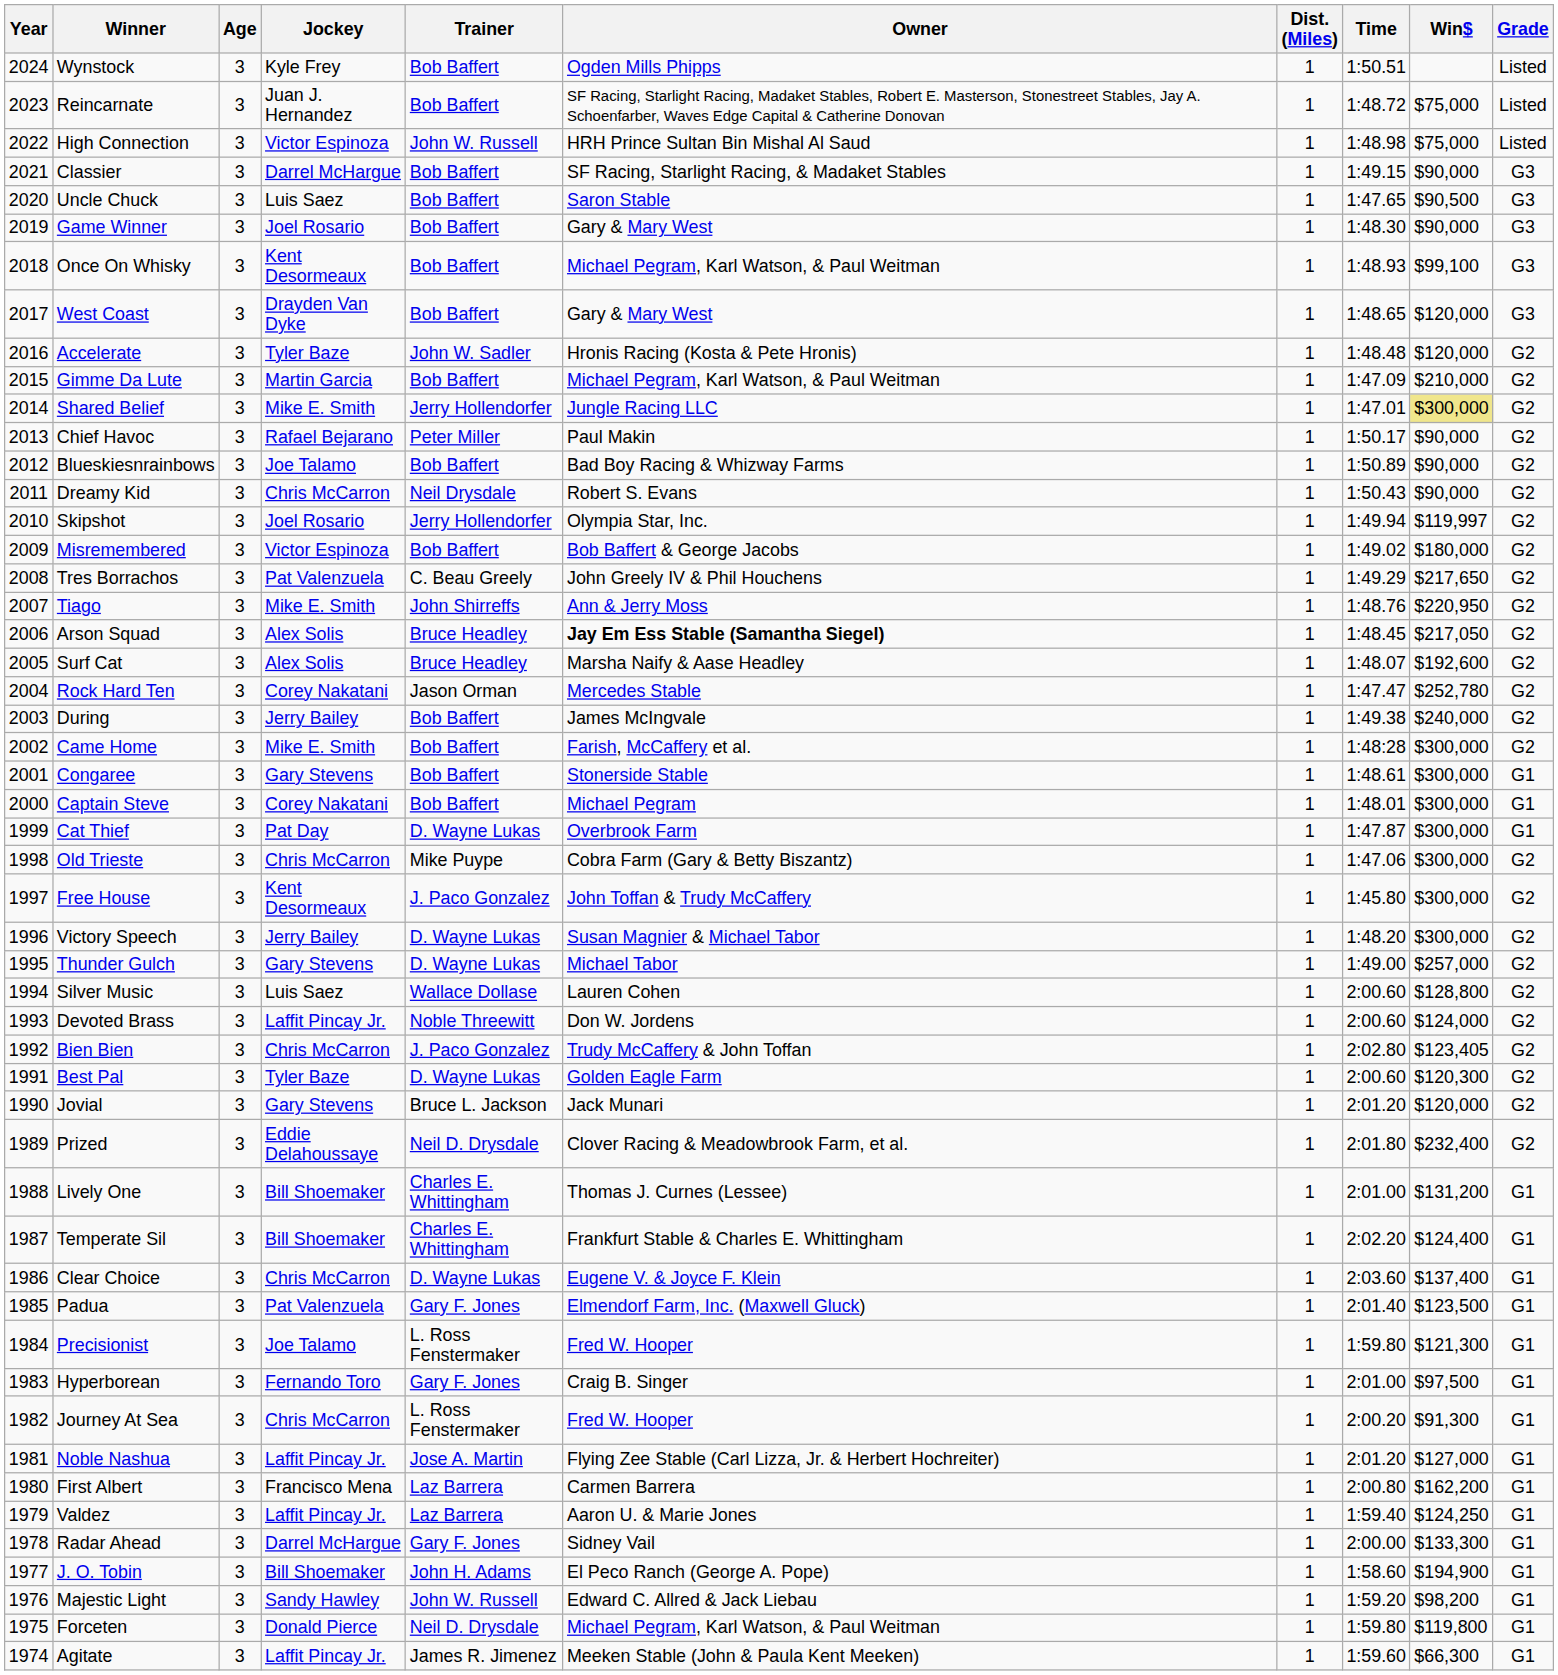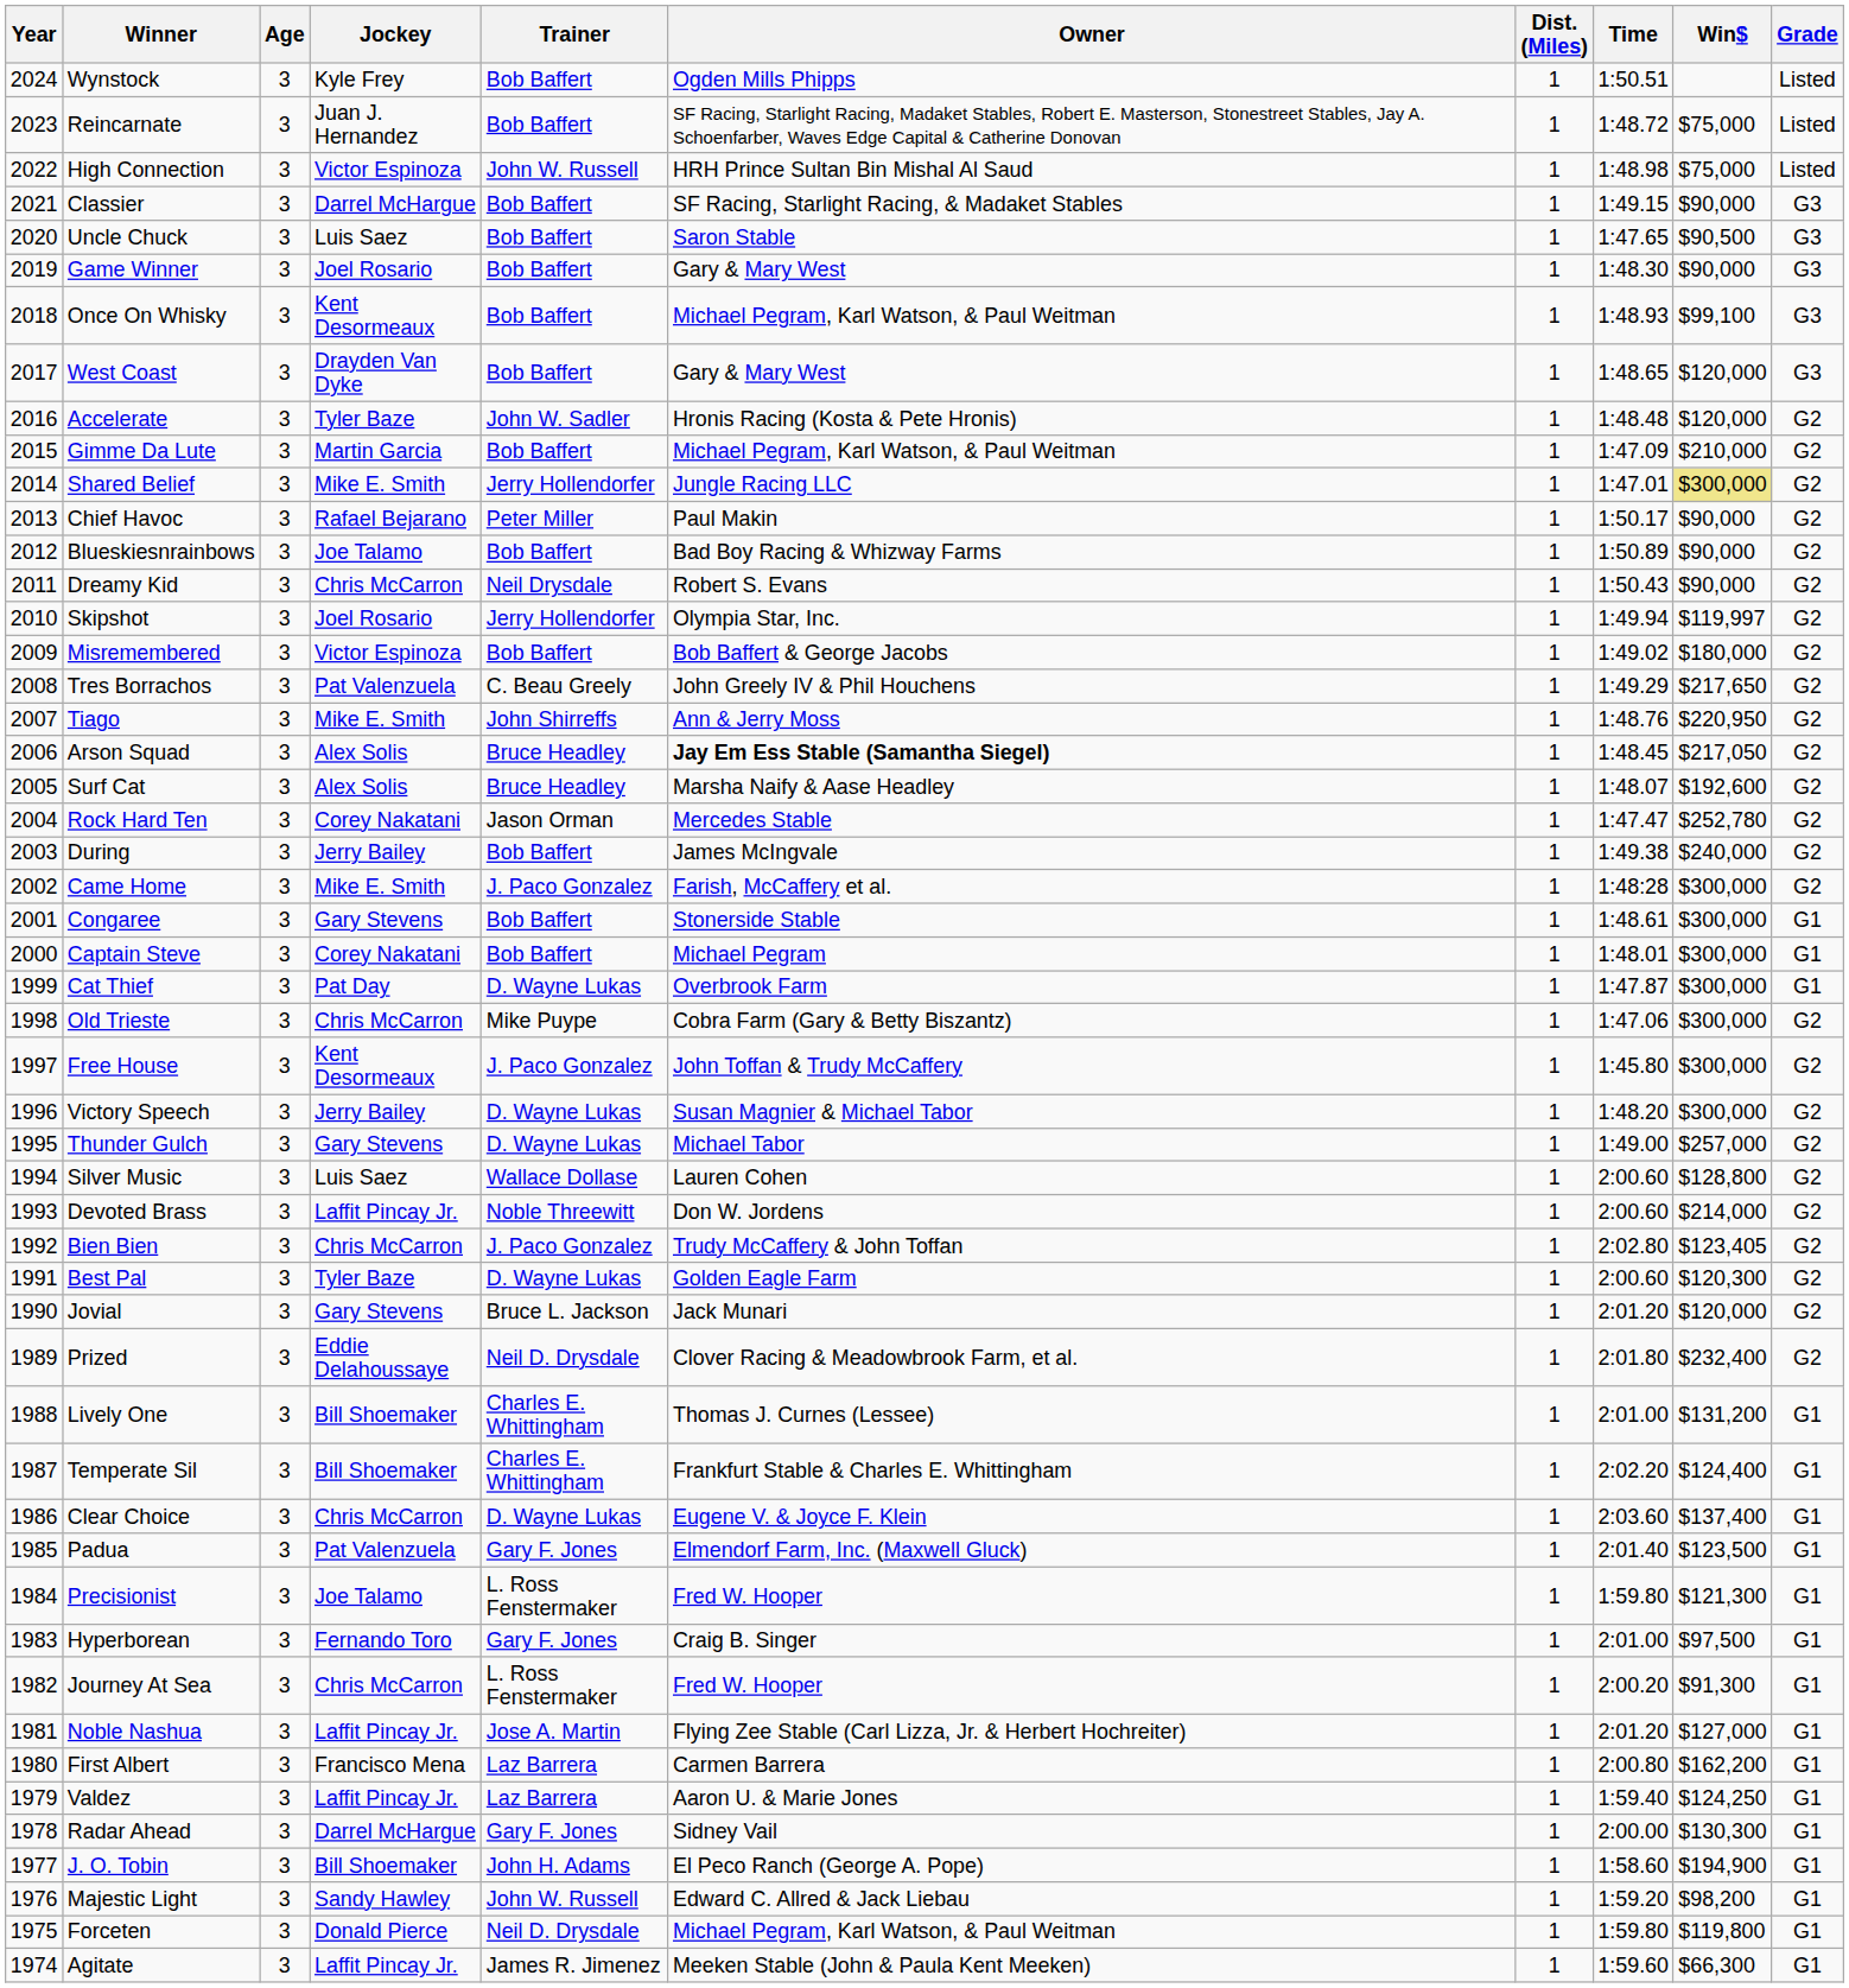Came Home | Trainer: Bob Baffert -> J. Paco Gonzalez
Devoted Brass | Win$: $124,000 -> $214,000
Radar Ahead | Win$: $133,300 -> $130,300
